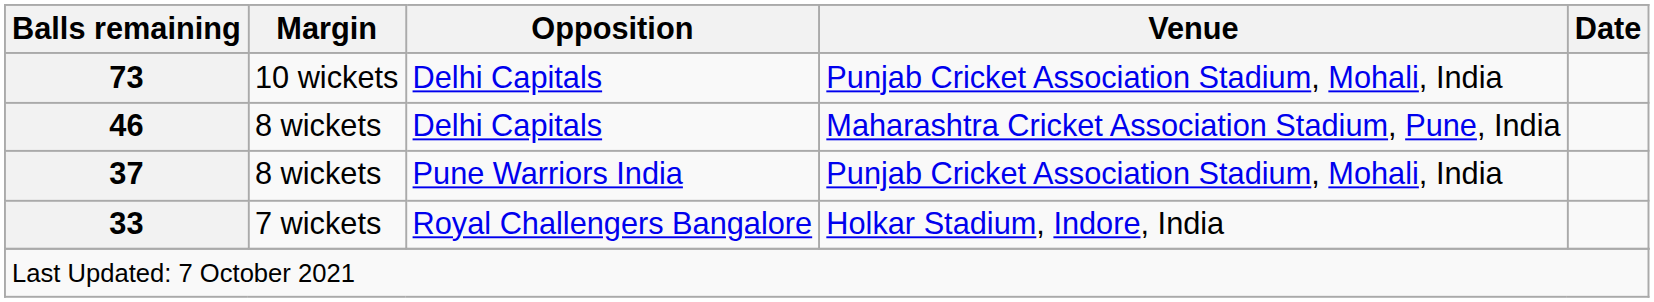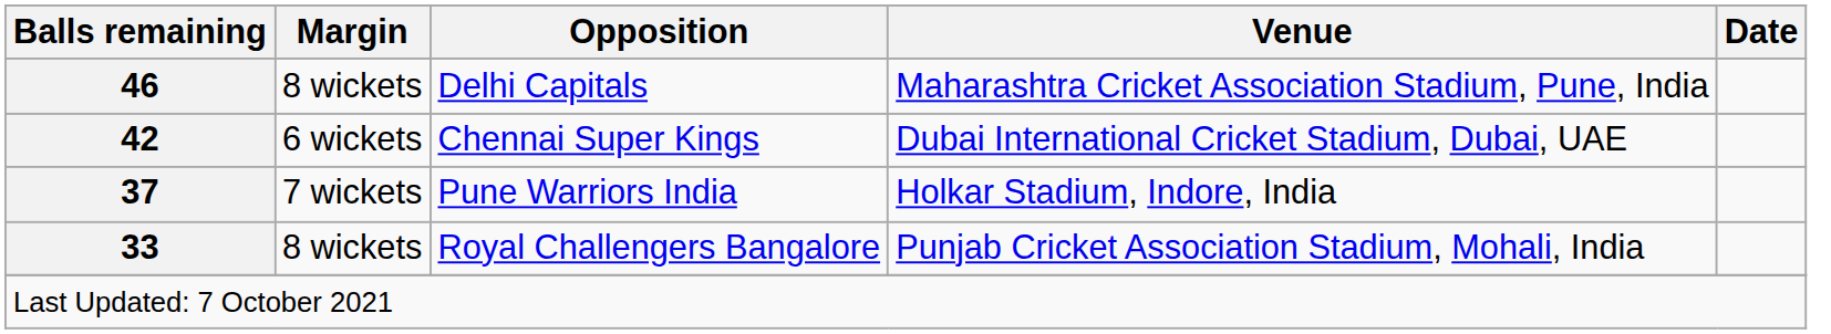- row: 73 | 10 wickets | Delhi Capitals | Punjab Cricket Association Stadium, Mohali, India
+ row: 42 | 6 wickets | Chennai Super Kings | Dubai International Cricket Stadium, Dubai, UAE
37 | Margin: 8 wickets -> 7 wickets
37 | Venue: Punjab Cricket Association Stadium, Mohali, India -> Holkar Stadium, Indore, India
33 | Margin: 7 wickets -> 8 wickets
33 | Venue: Holkar Stadium, Indore, India -> Punjab Cricket Association Stadium, Mohali, India
